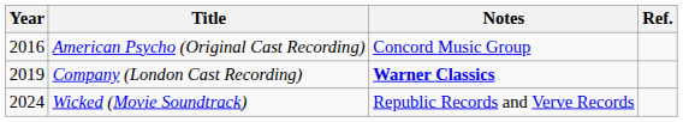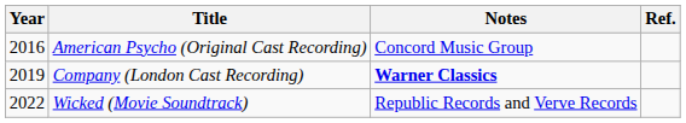Wicked (Movie Soundtrack) | Year: 2024 -> 2022
